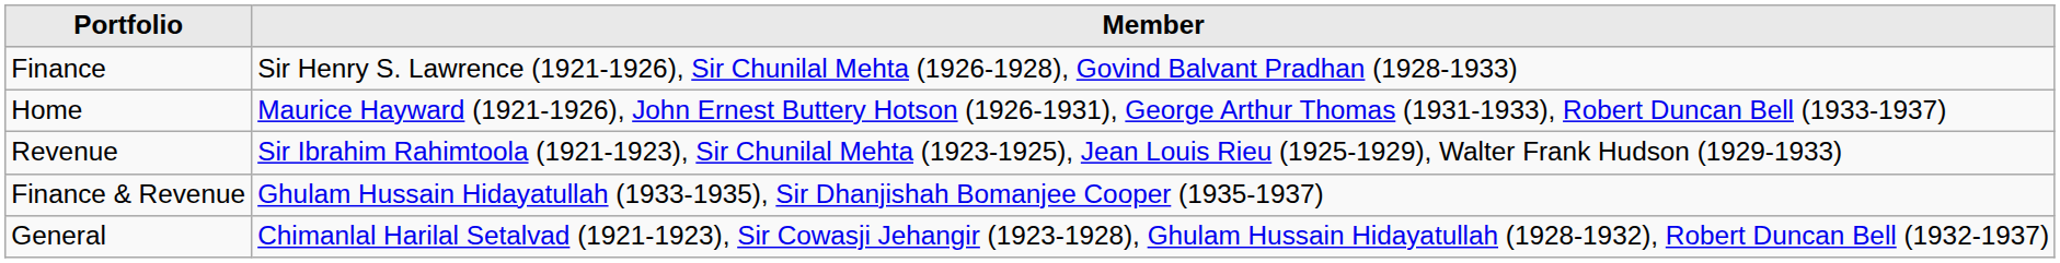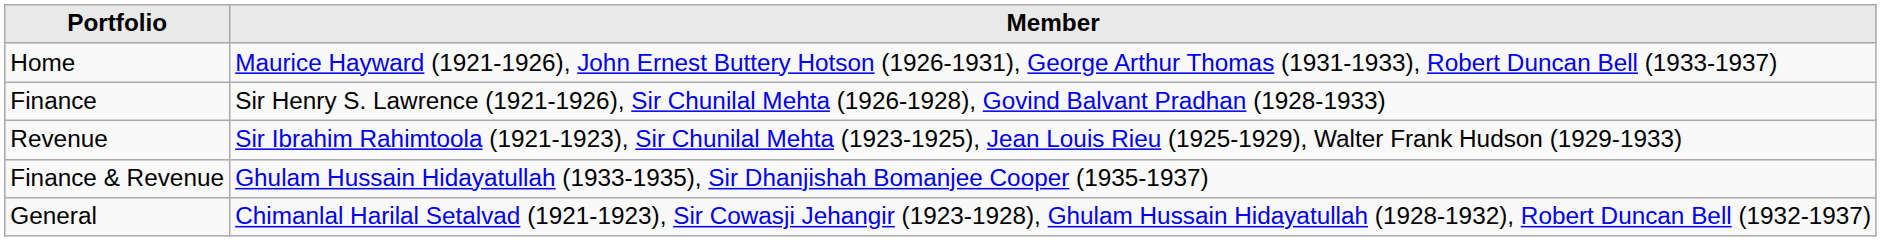rows swapped: Home <-> Finance
